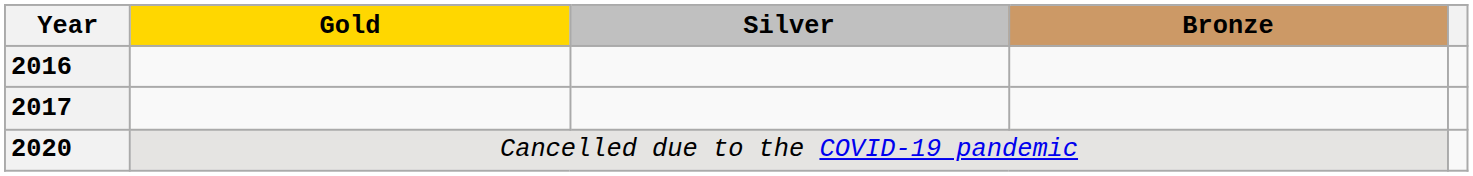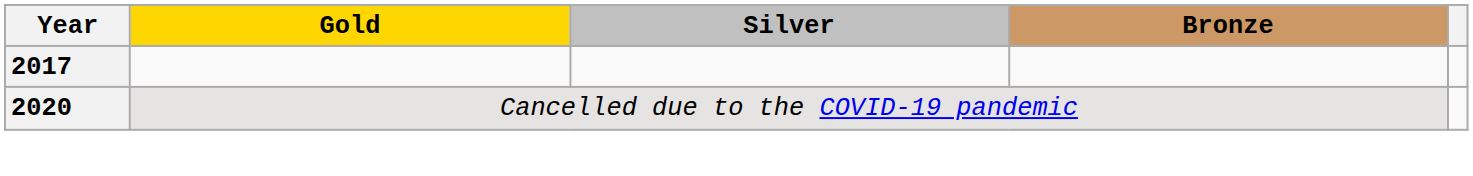- row: 2016
